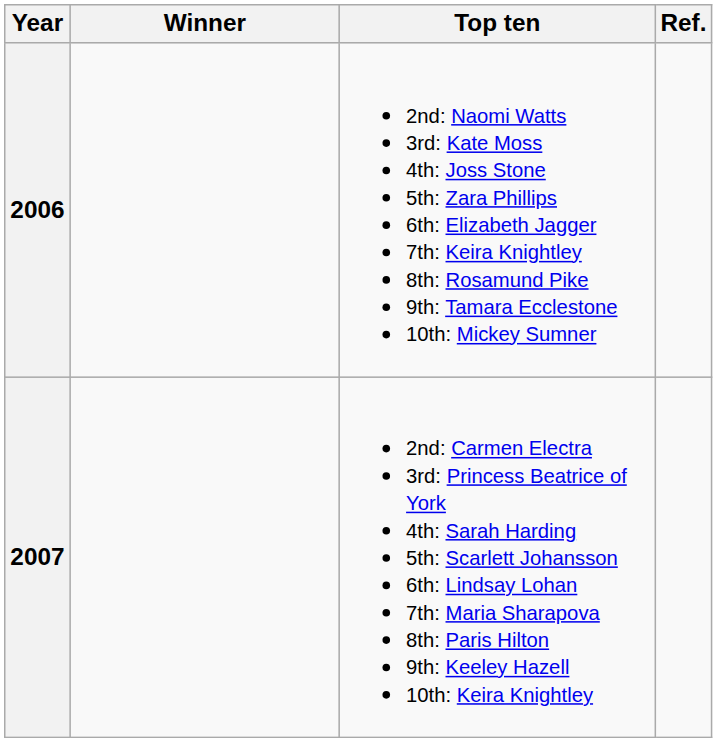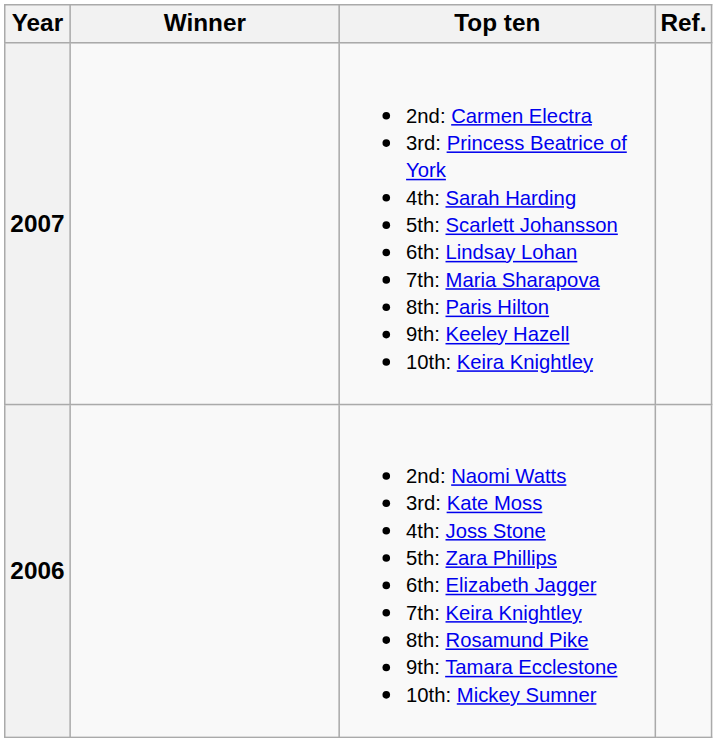rows swapped: 2006 <-> 2007
